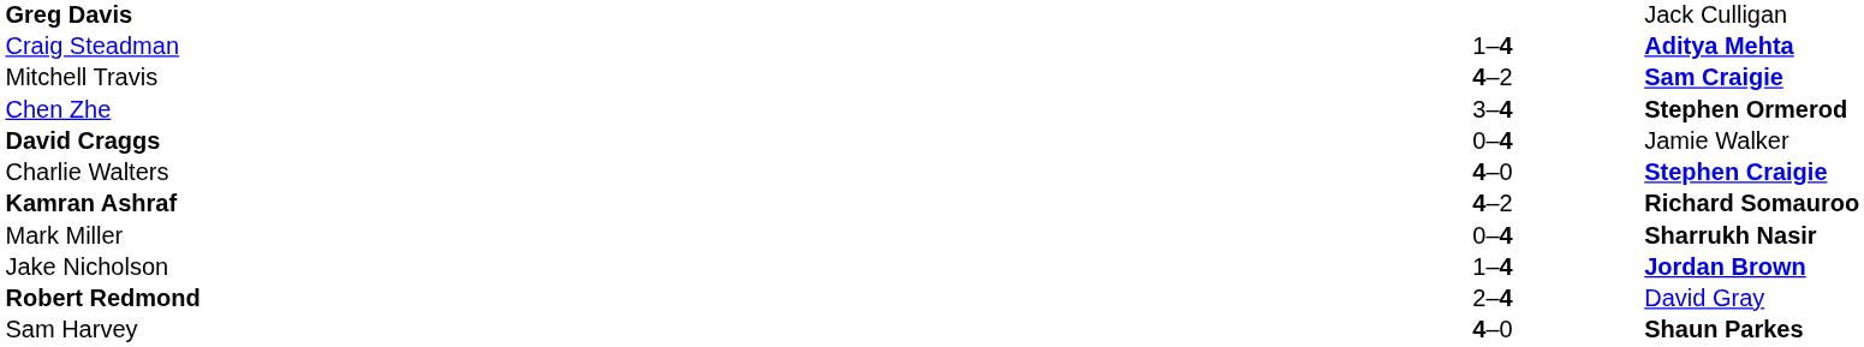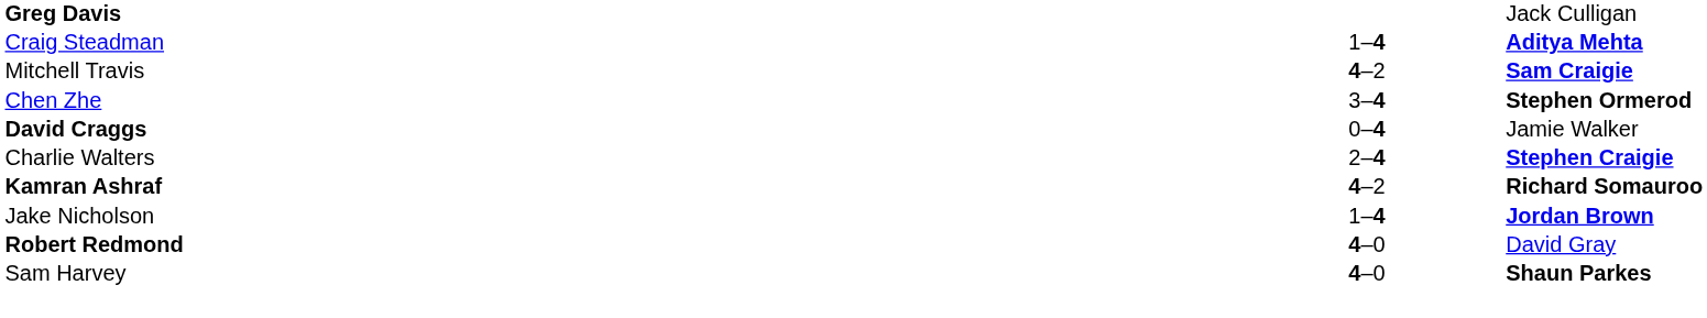Charlie Walters | column 2: 4–0 -> 2–4
- row: Mark Miller | 0–4 | Sharrukh Nasir
Robert Redmond | column 2: 2–4 -> 4–0
